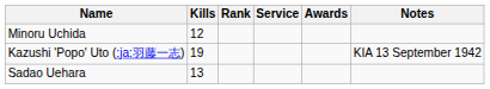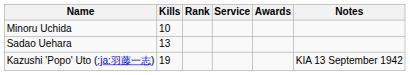Minoru Uchida | Kills: 12 -> 10
rows swapped: Sadao Uehara <-> Kazushi 'Popo' Uto (:ja:羽藤一志)
